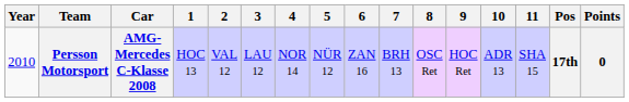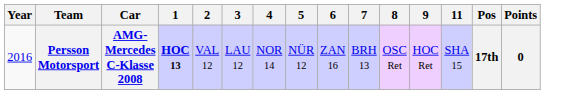- column: 10 | ADR 13
Persson Motorsport | Year: 2010 -> 2016
Persson Motorsport | 1: normal -> bold
